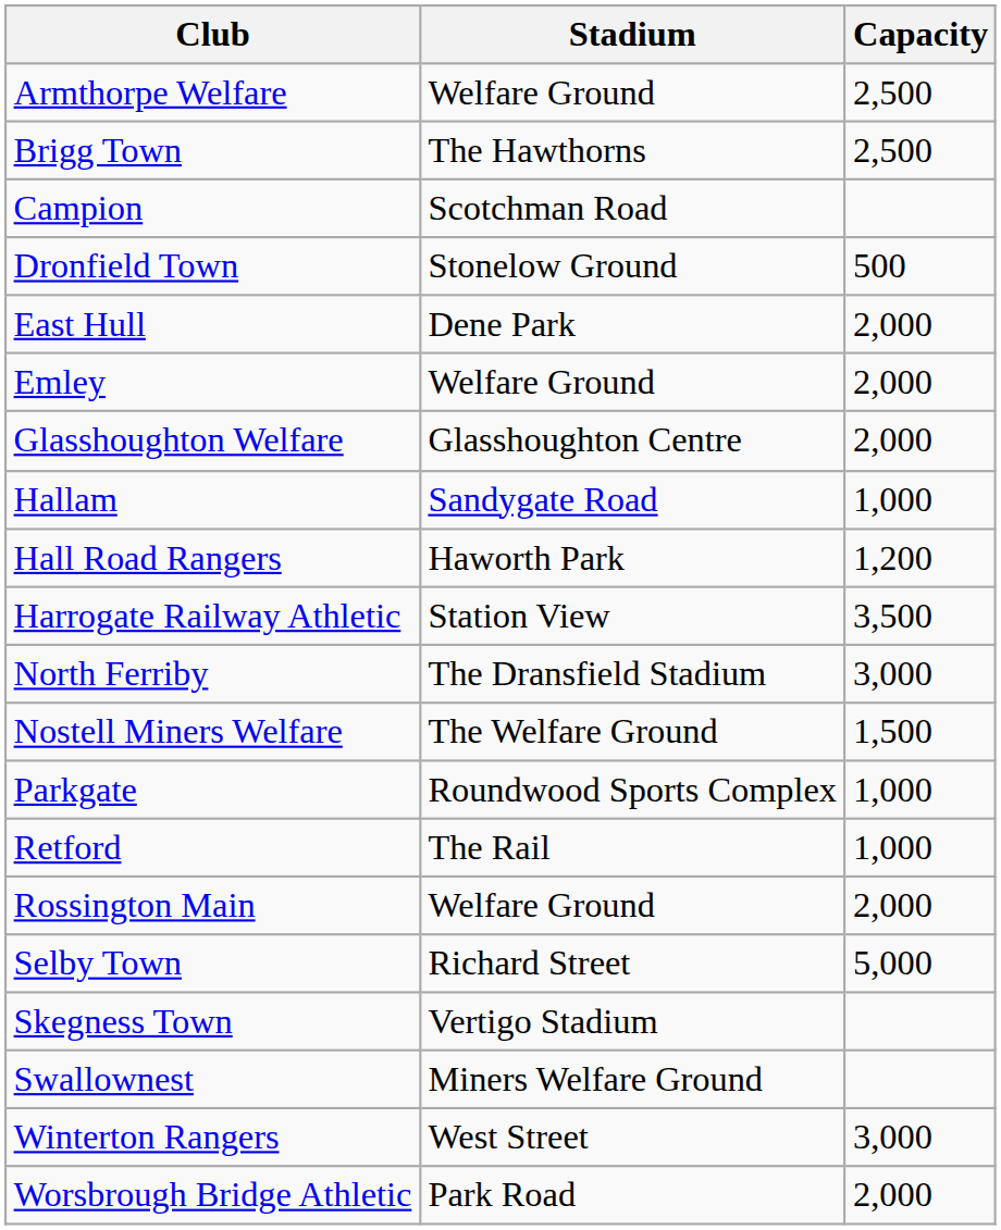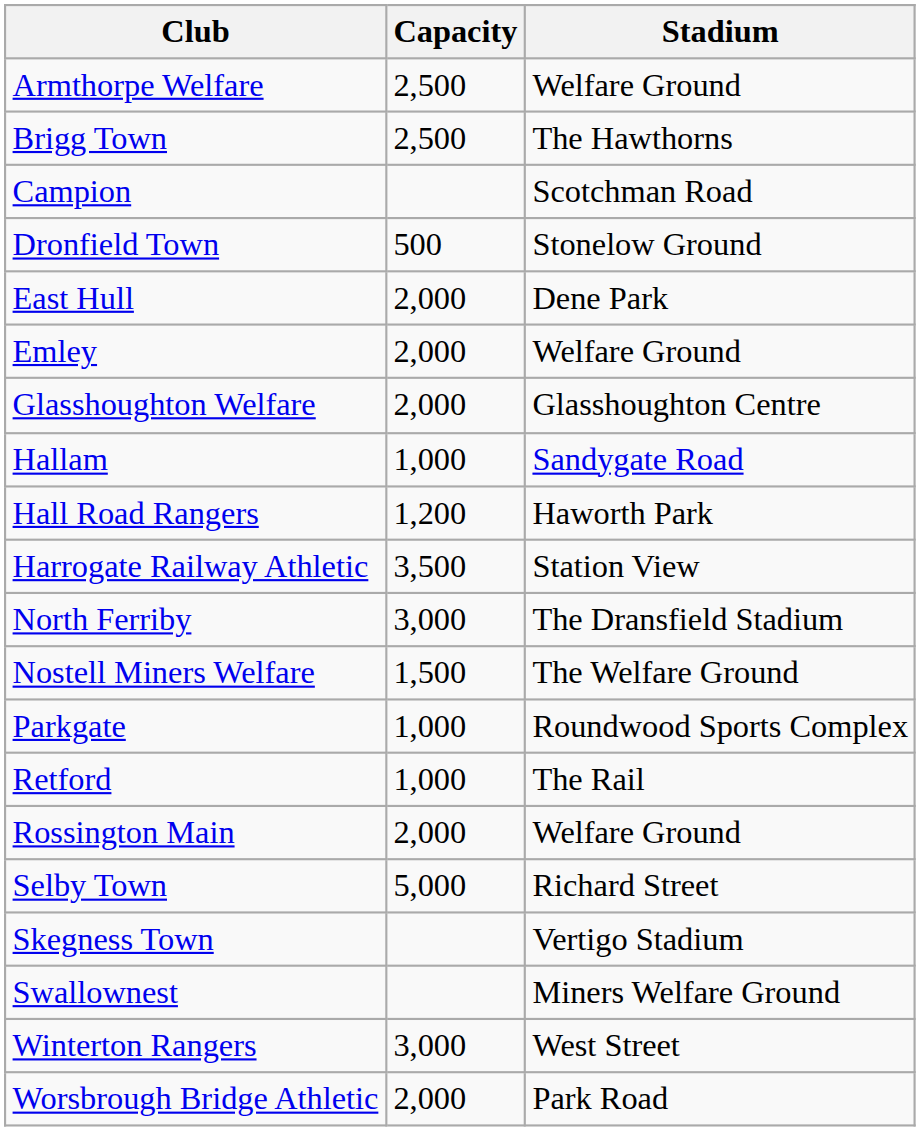columns swapped: Stadium <-> Capacity
